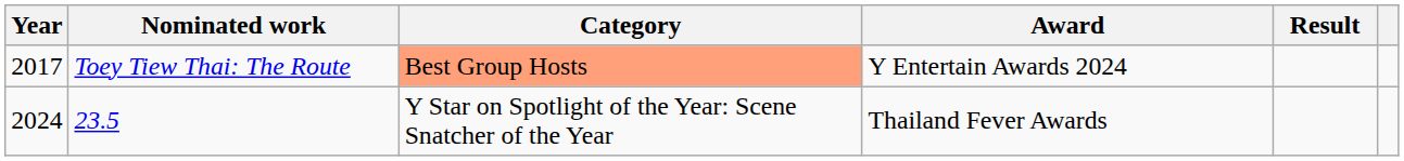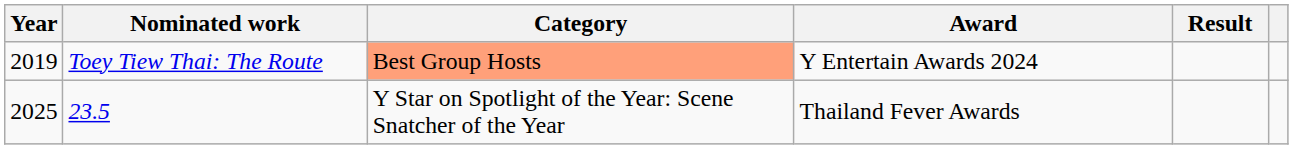Toey Tiew Thai: The Route | Year: 2017 -> 2019
23.5 | Year: 2024 -> 2025
